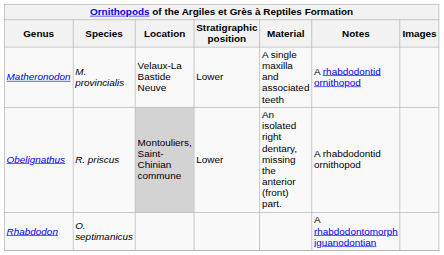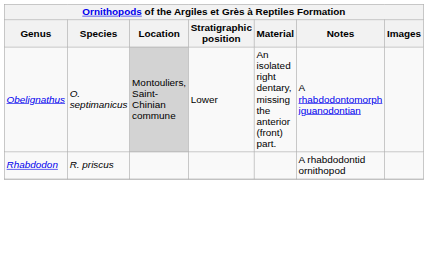- row: Matheronodon | M. provincialis | Velaux-La Bastide Neuve | Lower | A single maxilla and associated teeth | A rhabdodontid ornithopod
Obelignathus | Species: R. priscus -> O. septimanicus
Obelignathus | Notes: A rhabdodontid ornithopod -> A rhabdodontomorph iguanodontian
Rhabdodon | Species: O. septimanicus -> R. priscus
Rhabdodon | Notes: A rhabdodontomorph iguanodontian -> A rhabdodontid ornithopod
